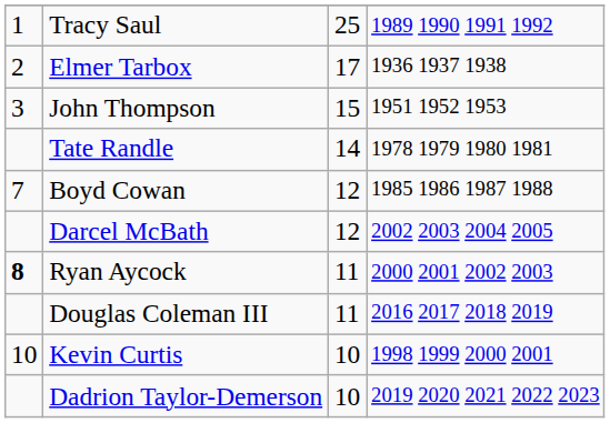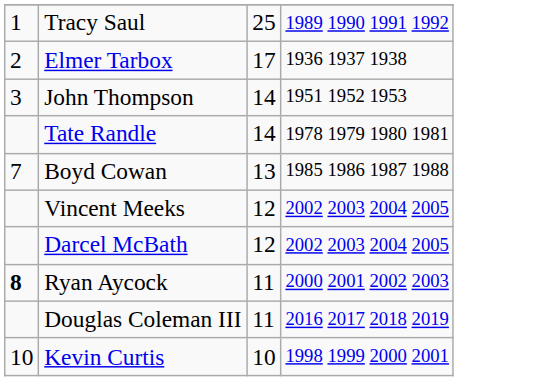John Thompson | column 3: 15 -> 14
Boyd Cowan | column 3: 12 -> 13
+ row: Vincent Meeks | 12 | 2002 2003 2004 2005
- row: Dadrion Taylor-Demerson | 10 | 2019 2020 2021 2022 2023
